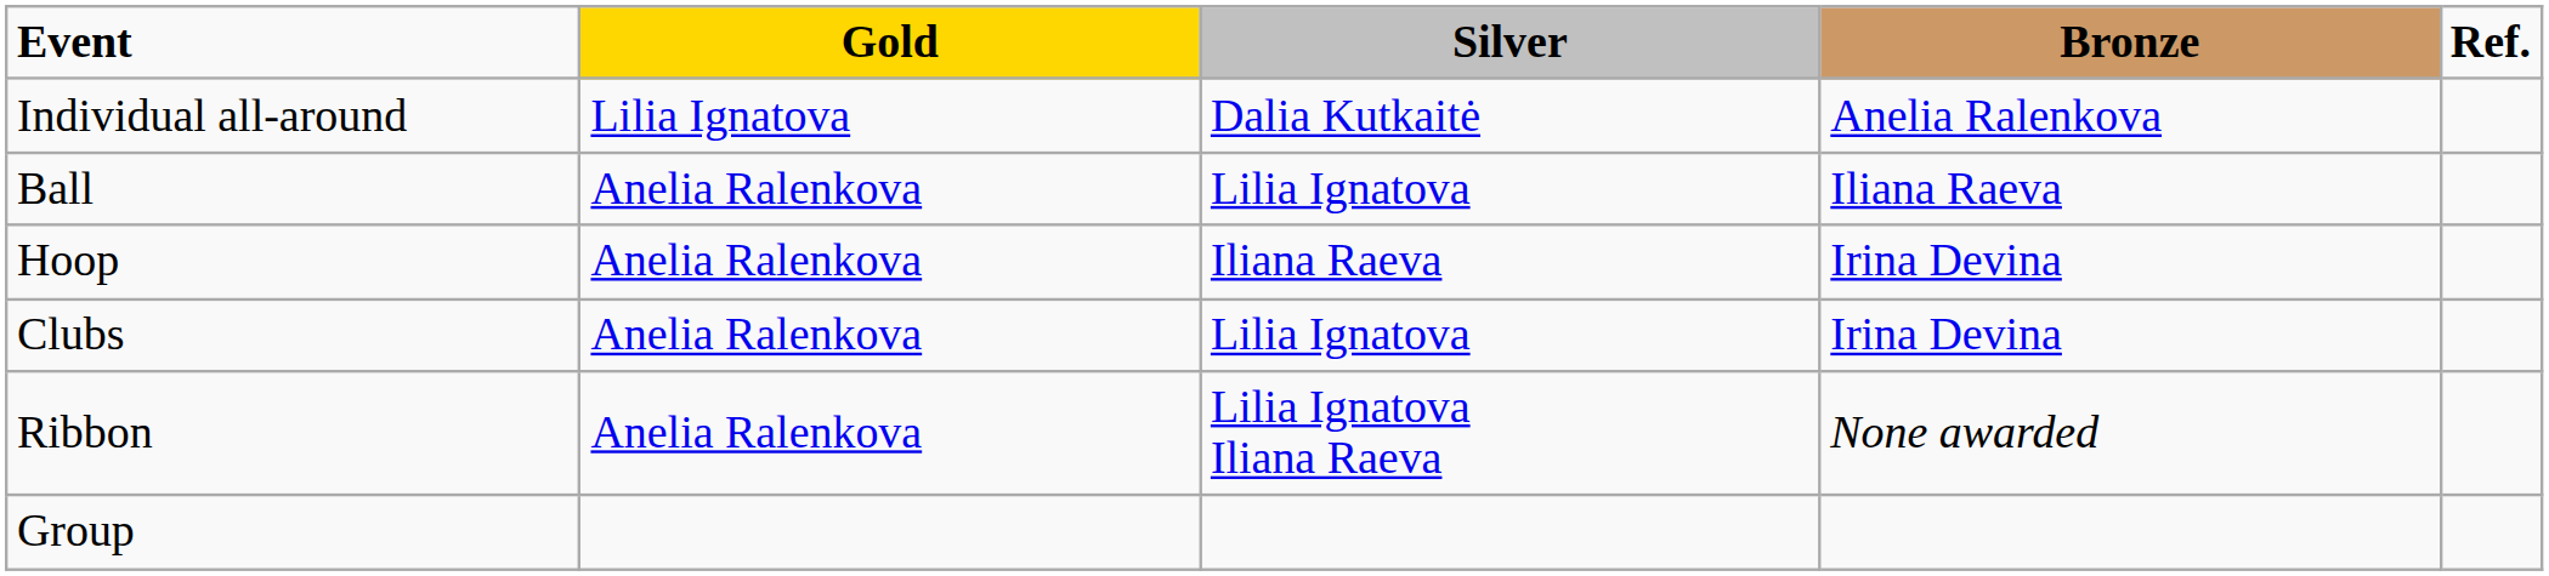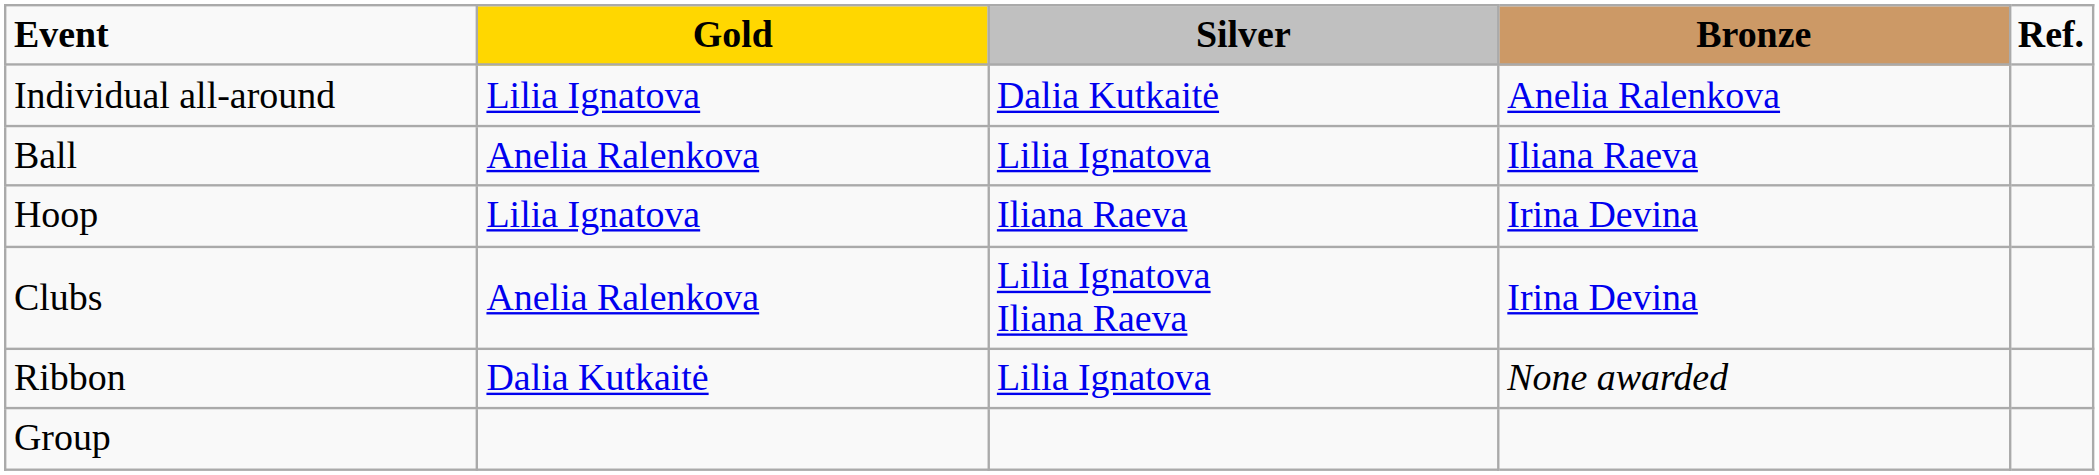Hoop | Gold: Anelia Ralenkova -> Lilia Ignatova
Clubs | Silver: Lilia Ignatova -> Lilia Ignatova Iliana Raeva
Ribbon | Gold: Anelia Ralenkova -> Dalia Kutkaitė
Ribbon | Silver: Lilia Ignatova Iliana Raeva -> Lilia Ignatova
